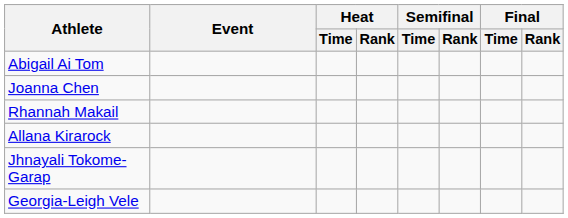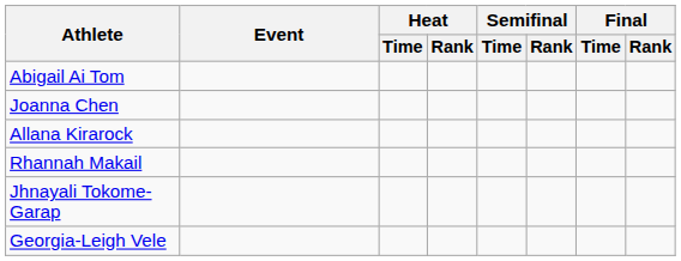rows swapped: Allana Kirarock <-> Rhannah Makail
